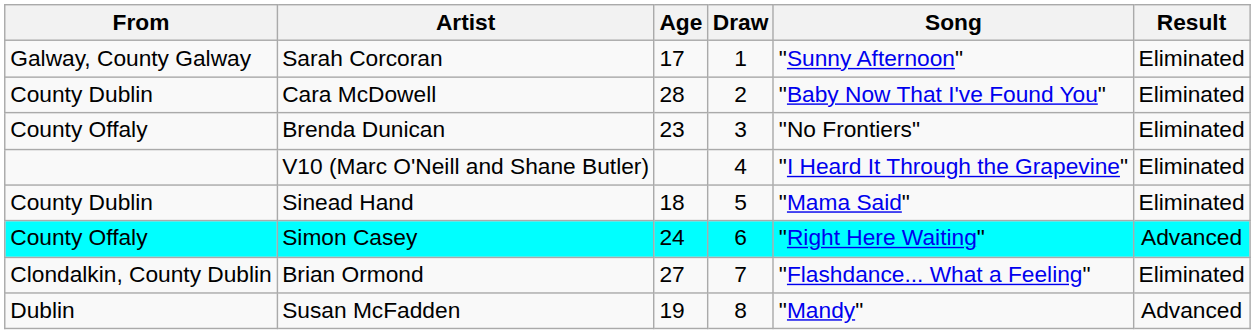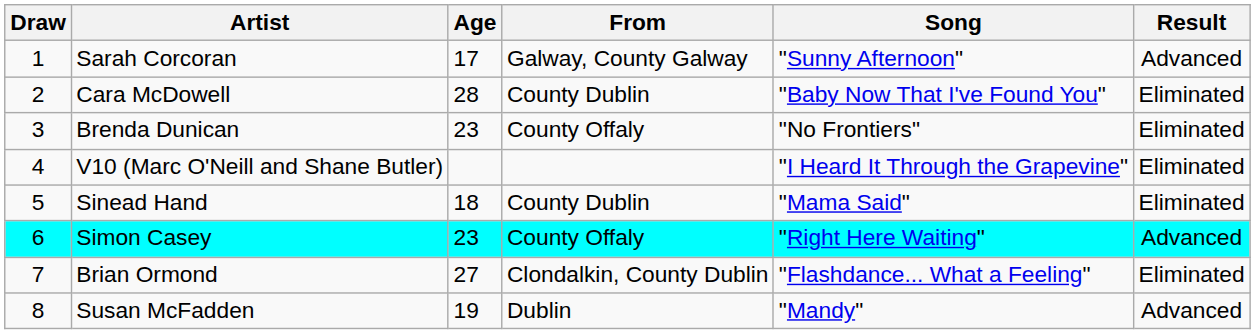columns swapped: Draw <-> From
Sarah Corcoran | Result: Eliminated -> Advanced
Simon Casey | Age: 24 -> 23
